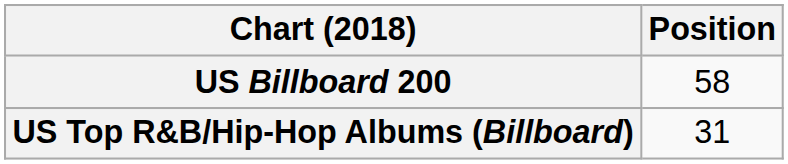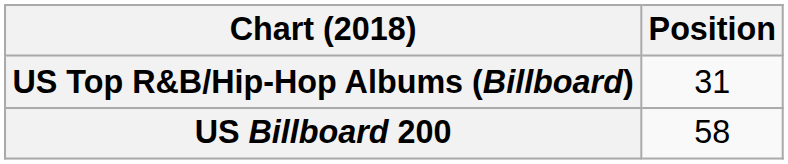rows swapped: US Billboard 200 <-> US Top R&B/Hip-Hop Albums (Billboard)
